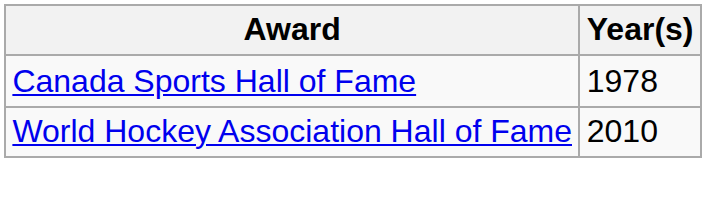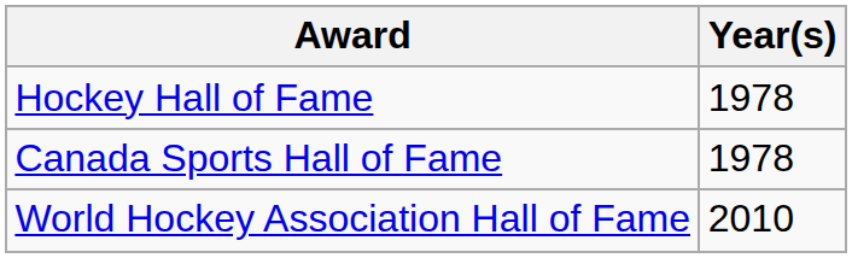+ row: Hockey Hall of Fame | 1978
